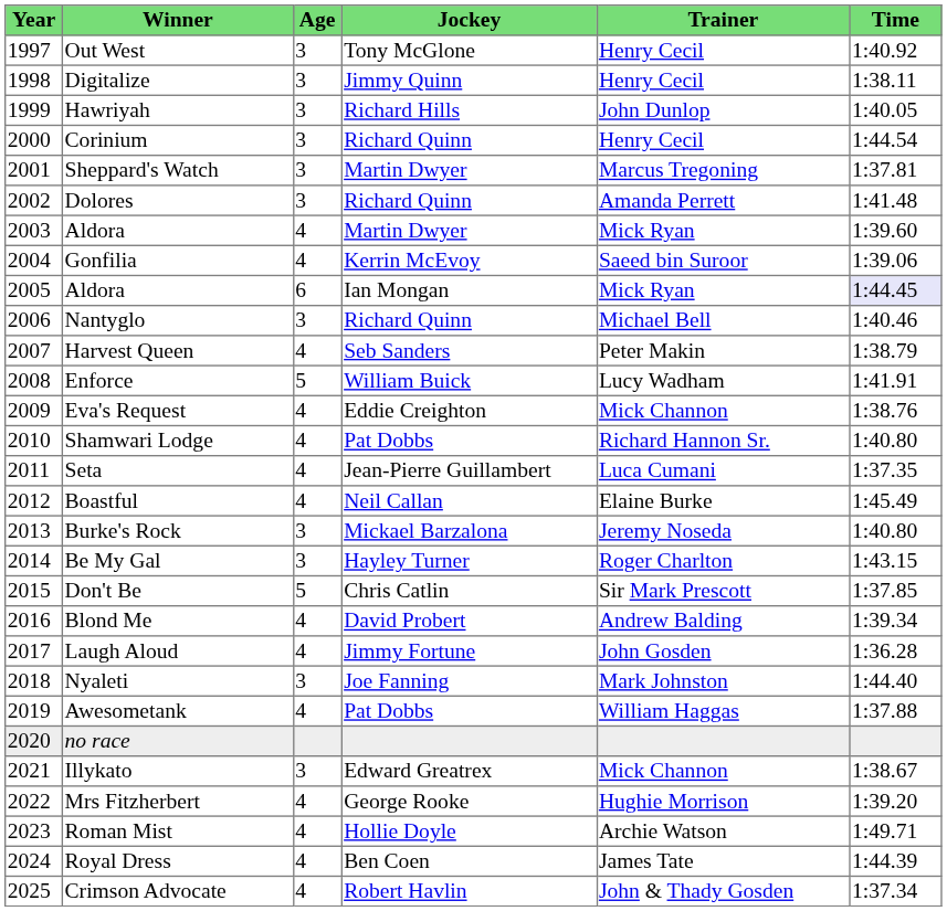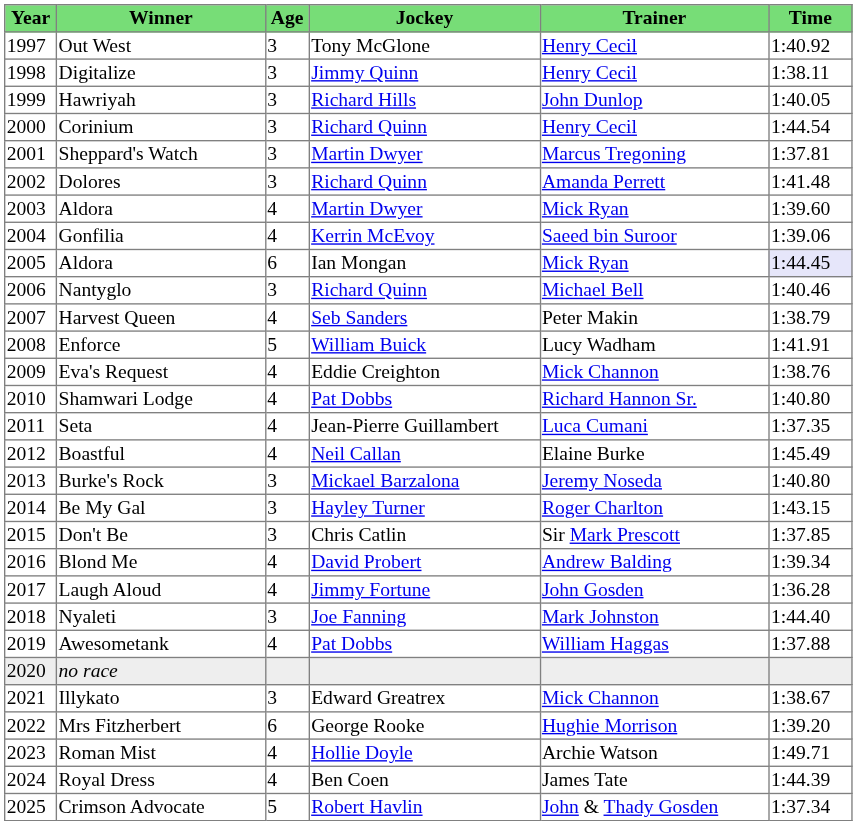Don't Be | Age: 5 -> 3
Mrs Fitzherbert | Age: 4 -> 6
Crimson Advocate | Age: 4 -> 5
